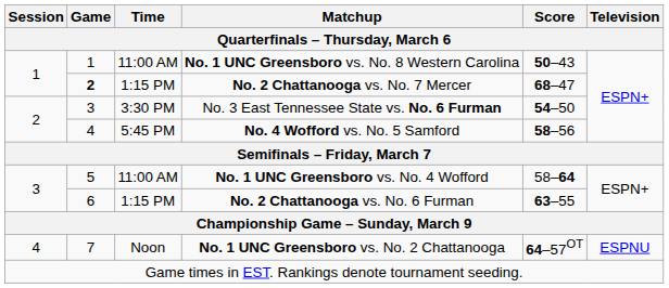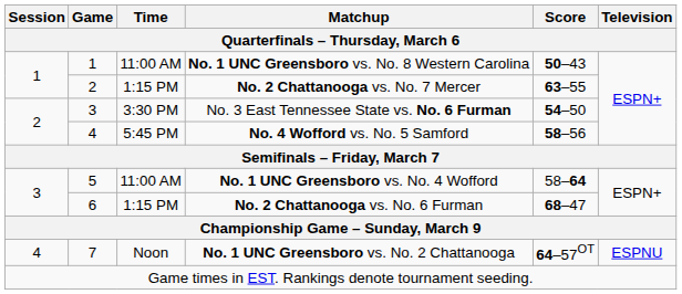No. 2 Chattanooga vs. No. 7 Mercer | Game: bold -> normal
No. 2 Chattanooga vs. No. 7 Mercer | Score: 68–47 -> 63–55
No. 2 Chattanooga vs. No. 6 Furman | Score: 63–55 -> 68–47
